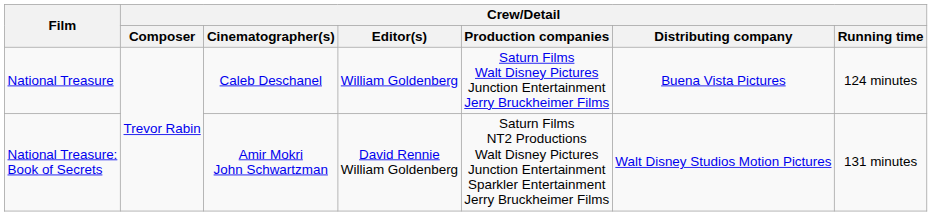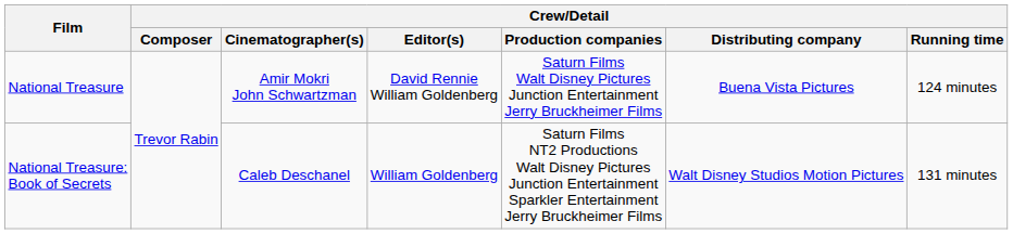National Treasure | Crew/Detail / Cinematographer(s): Caleb Deschanel -> Amir Mokri John Schwartzman
National Treasure | Crew/Detail / Editor(s): William Goldenberg -> David Rennie William Goldenberg
National Treasure: Book of Secrets | Crew/Detail / Cinematographer(s): Amir Mokri John Schwartzman -> Caleb Deschanel
National Treasure: Book of Secrets | Crew/Detail / Editor(s): David Rennie William Goldenberg -> William Goldenberg
